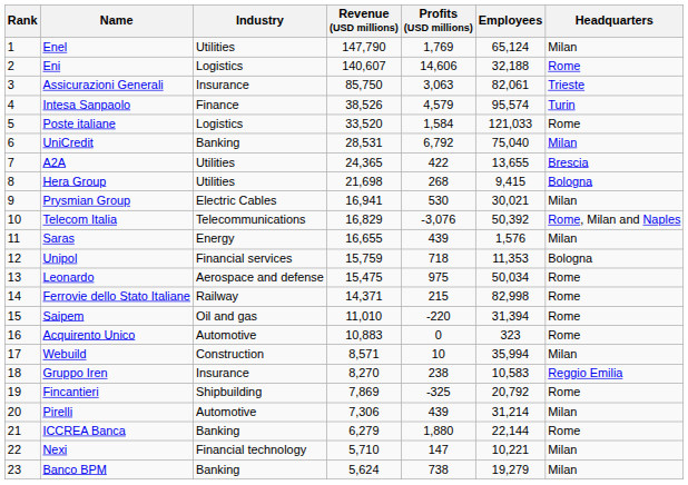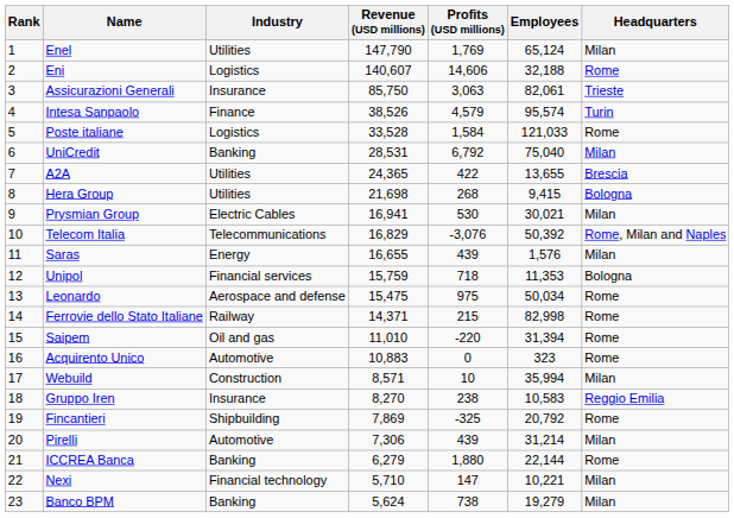Poste italiane | Revenue (USD millions): 33,520 -> 33,528
